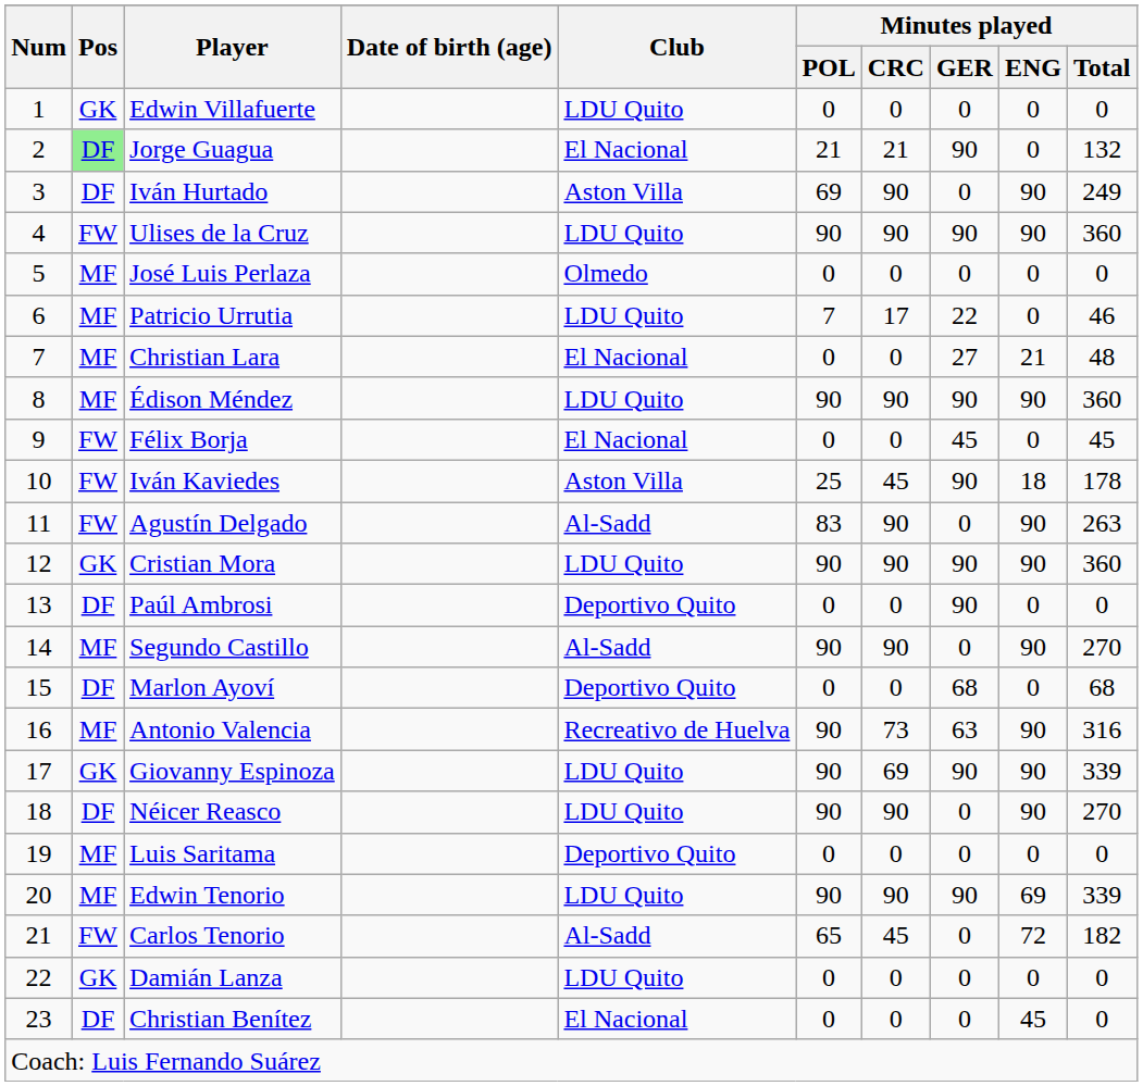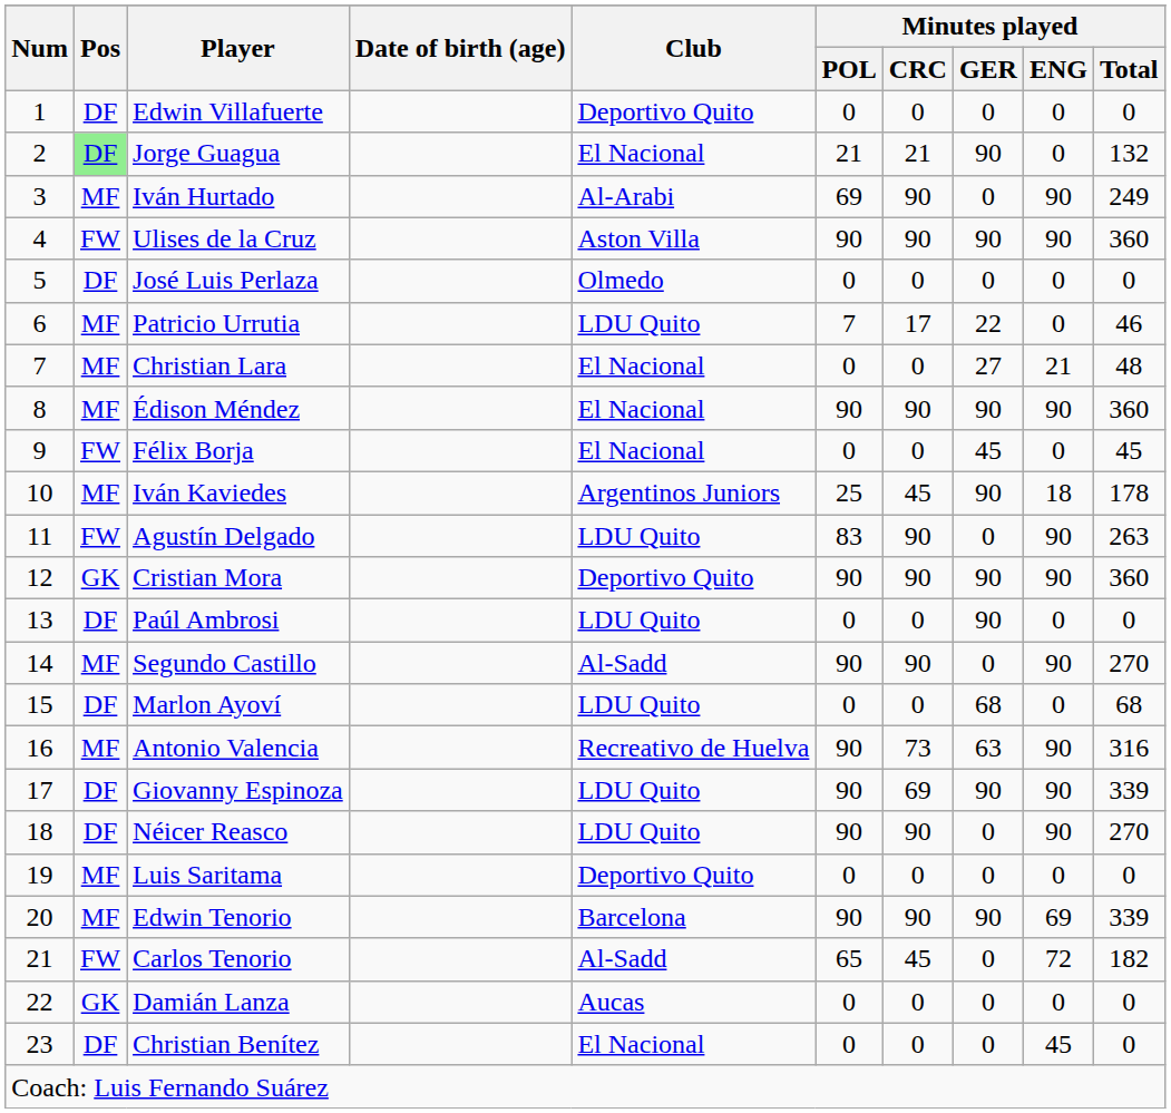Edwin Villafuerte | Pos: GK -> DF
Edwin Villafuerte | Club: LDU Quito -> Deportivo Quito
Iván Hurtado | Pos: DF -> MF
Iván Hurtado | Club: Aston Villa -> Al-Arabi
Ulises de la Cruz | Club: LDU Quito -> Aston Villa
José Luis Perlaza | Pos: MF -> DF
Édison Méndez | Club: LDU Quito -> El Nacional
Iván Kaviedes | Pos: FW -> MF
Iván Kaviedes | Club: Aston Villa -> Argentinos Juniors
Agustín Delgado | Club: Al-Sadd -> LDU Quito
Cristian Mora | Club: LDU Quito -> Deportivo Quito
Paúl Ambrosi | Club: Deportivo Quito -> LDU Quito
Marlon Ayoví | Club: Deportivo Quito -> LDU Quito
Giovanny Espinoza | Pos: GK -> DF
Edwin Tenorio | Club: LDU Quito -> Barcelona
Damián Lanza | Club: LDU Quito -> Aucas
